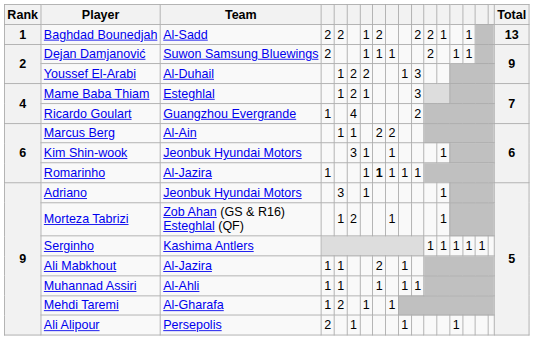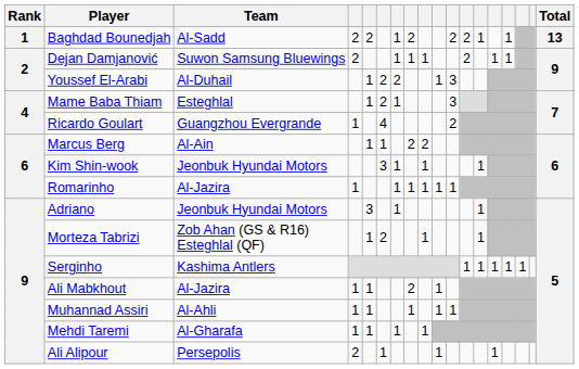Romarinho | column 8: bold -> normal
Mehdi Taremi | column 5: 2 -> 1
